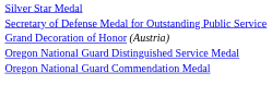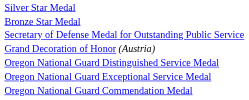+ row: Bronze Star Medal
+ row: Oregon National Guard Exceptional Service Medal
